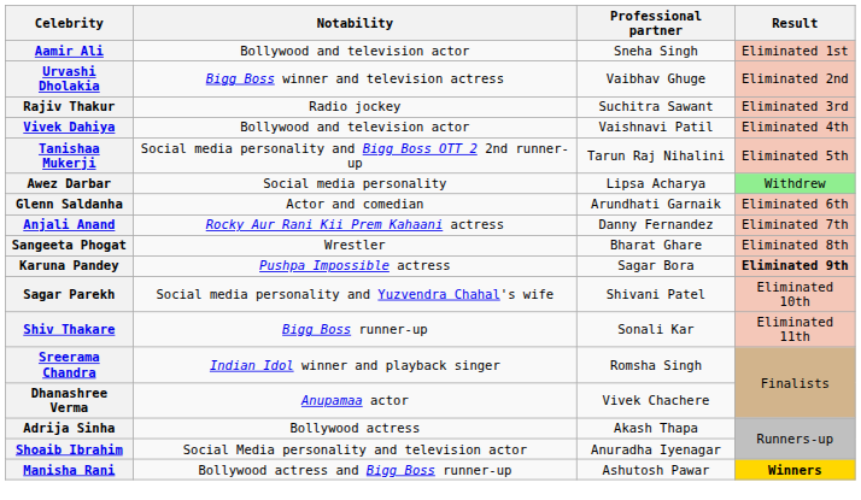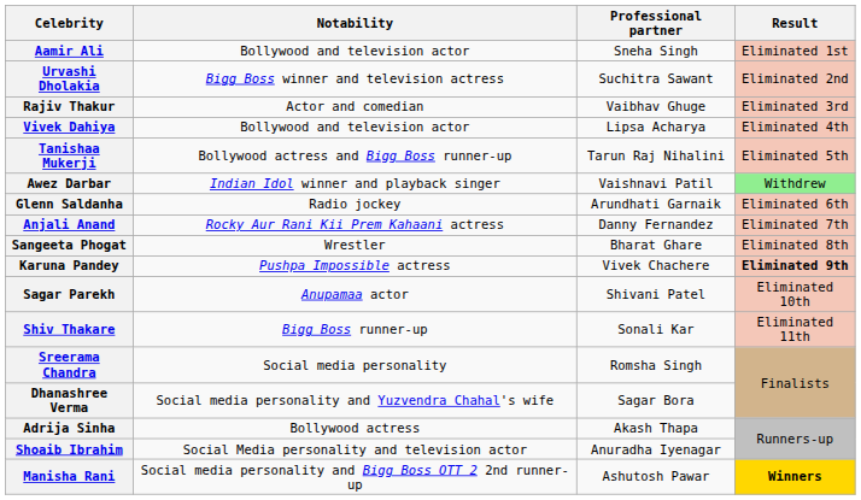Urvashi Dholakia | Professional partner: Vaibhav Ghuge -> Suchitra Sawant
Rajiv Thakur | Notability: Radio jockey -> Actor and comedian
Rajiv Thakur | Professional partner: Suchitra Sawant -> Vaibhav Ghuge
Vivek Dahiya | Professional partner: Vaishnavi Patil -> Lipsa Acharya
Tanishaa Mukerji | Notability: Social media personality and Bigg Boss OTT 2 2nd runner-up -> Bollywood actress and Bigg Boss runner-up
Awez Darbar | Notability: Social media personality -> Indian Idol winner and playback singer
Awez Darbar | Professional partner: Lipsa Acharya -> Vaishnavi Patil
Glenn Saldanha | Notability: Actor and comedian -> Radio jockey
Karuna Pandey | Professional partner: Sagar Bora -> Vivek Chachere
Sagar Parekh | Notability: Social media personality and Yuzvendra Chahal's wife -> Anupamaa actor
Sreerama Chandra | Notability: Indian Idol winner and playback singer -> Social media personality
Dhanashree Verma | Notability: Anupamaa actor -> Social media personality and Yuzvendra Chahal's wife
Dhanashree Verma | Professional partner: Vivek Chachere -> Sagar Bora
Manisha Rani | Notability: Bollywood actress and Bigg Boss runner-up -> Social media personality and Bigg Boss OTT 2 2nd runner-up
